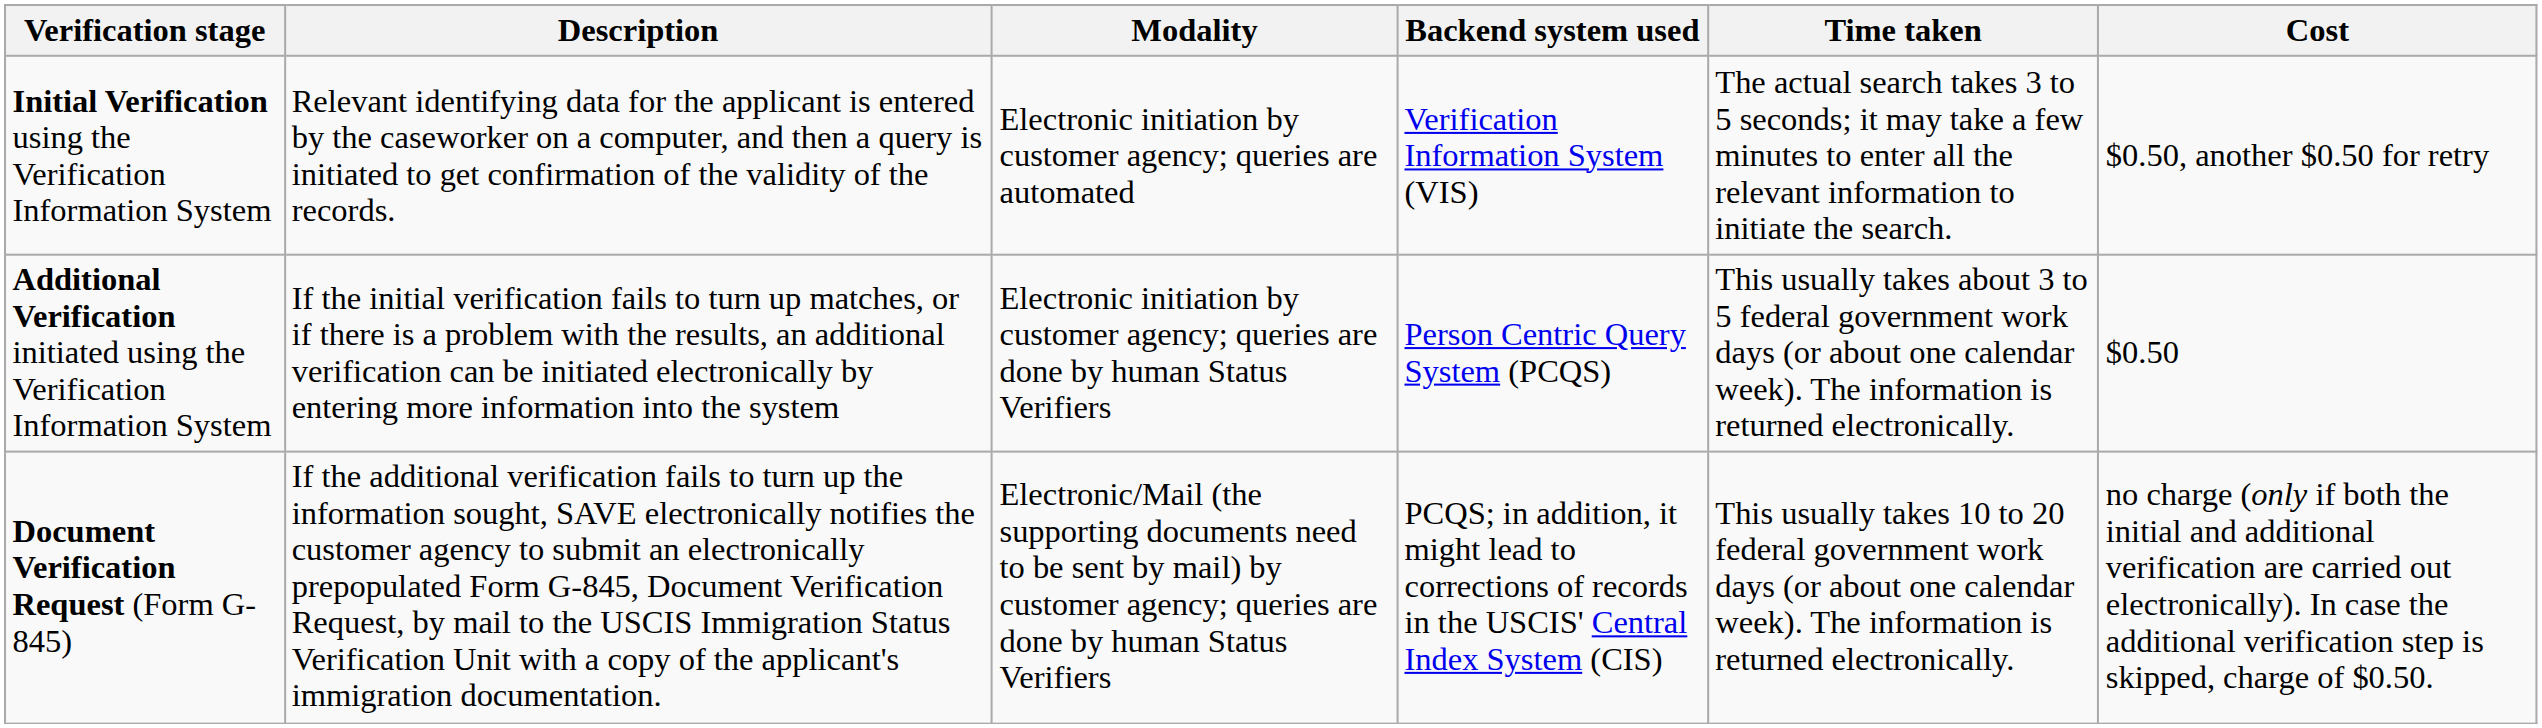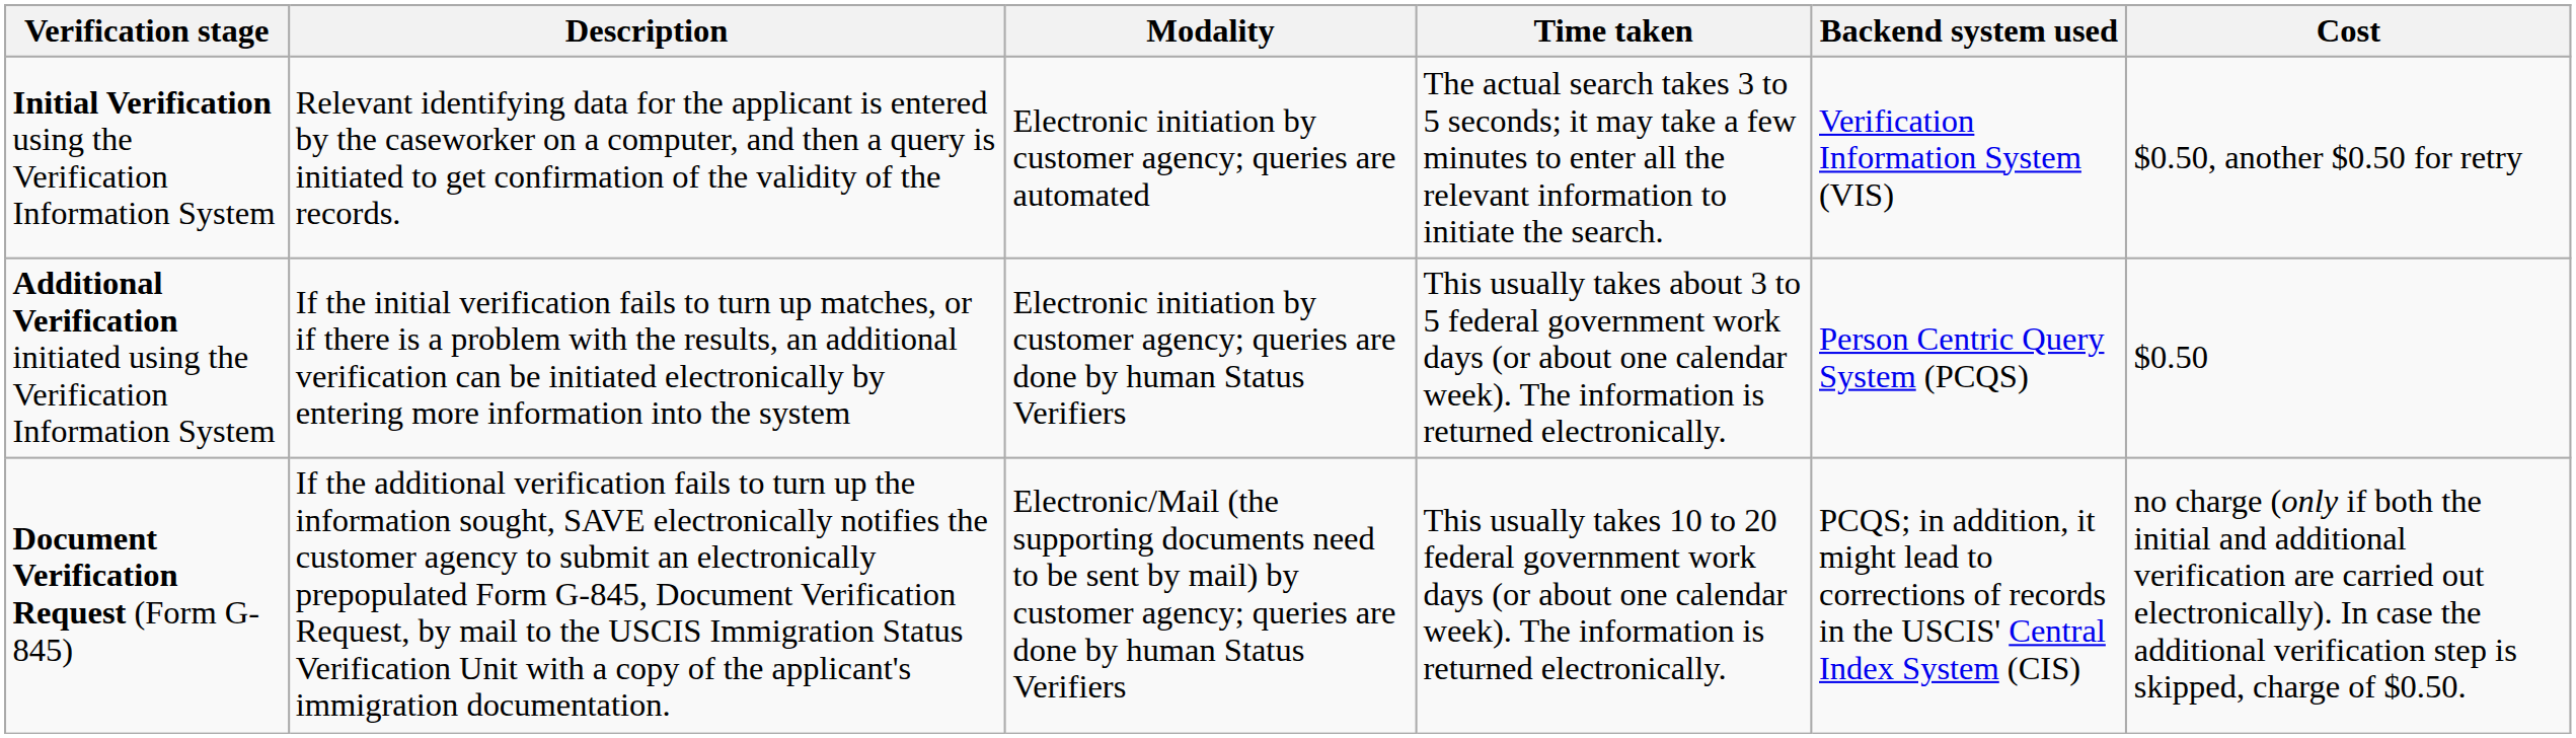columns swapped: Backend system used <-> Time taken
